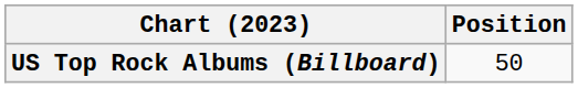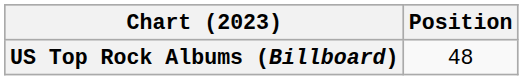US Top Rock Albums (Billboard) | Position: 50 -> 48
